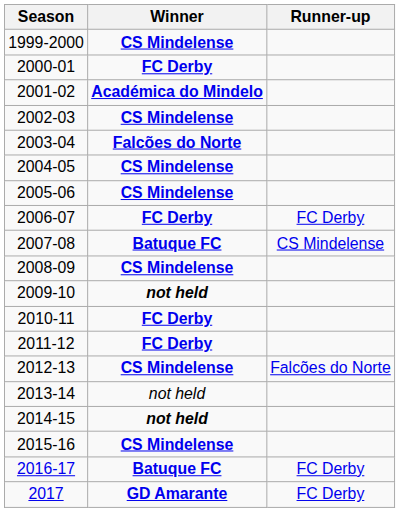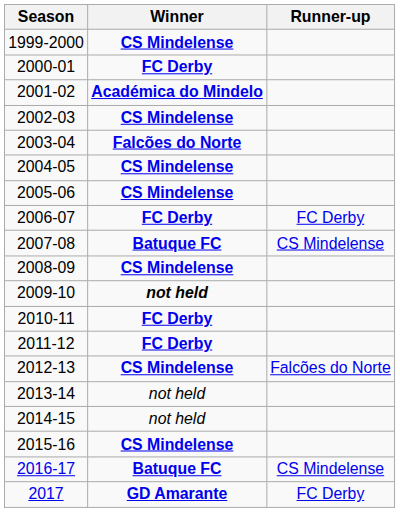2014-15 | Winner: bold -> normal
2016-17 | Runner-up: FC Derby -> CS Mindelense
